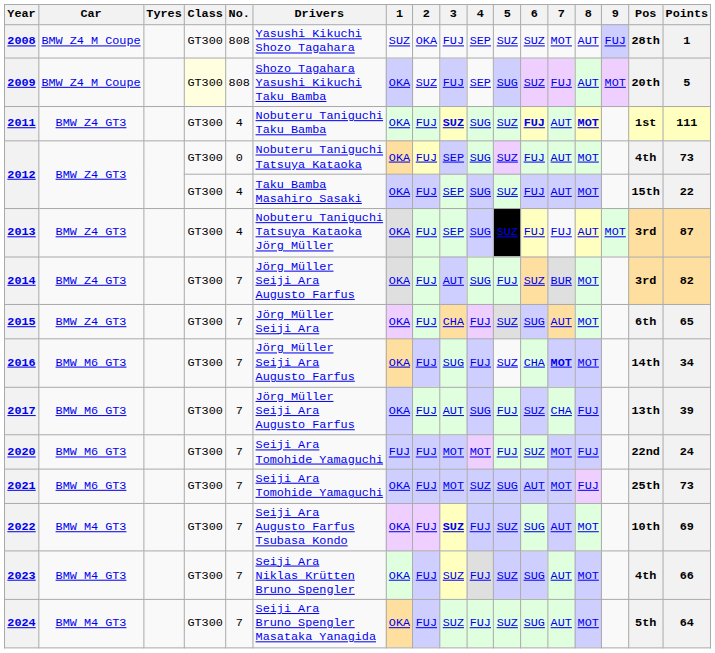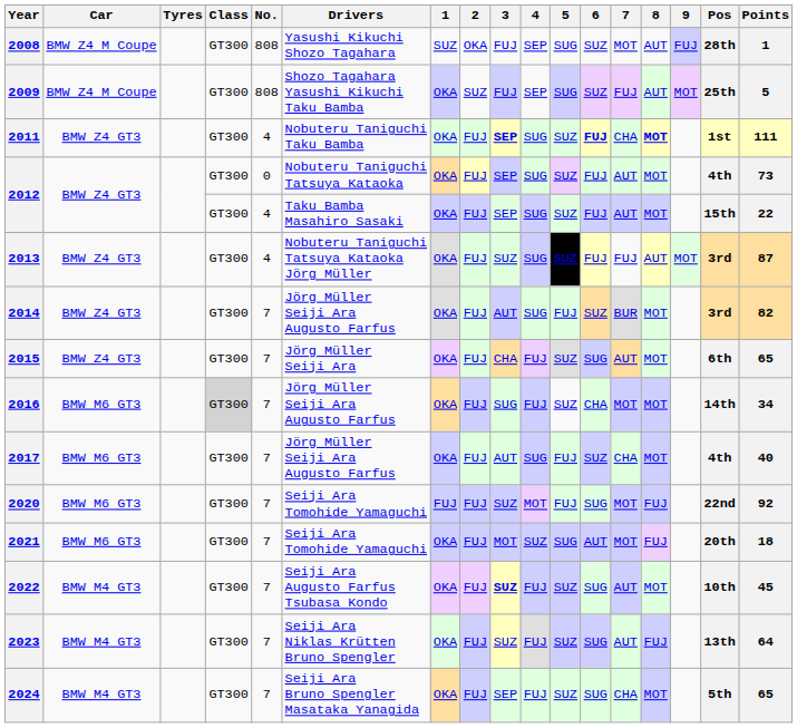2008 | 5: SUZ -> SUG
2009 | Class: lightyellow background -> no background
2009 | Pos: 20th -> 25th
2011 | 3: SUZ -> SEP
2011 | 7: AUT -> CHA
2013 | 3: SEP -> SUZ
2016 | Class: no background -> lightgrey background
2016 | 7: bold -> normal
2017 | 8: FUJ -> MOT
2017 | Pos: 13th -> 4th
2017 | Points: 39 -> 40
2020 | 3: MOT -> SUZ
2020 | 6: SUZ -> SUG
2020 | Points: 24 -> 92
2021 | Pos: 25th -> 20th
2021 | Points: 73 -> 18
2022 | Points: 69 -> 45
2023 | 8: MOT -> FUJ
2023 | Pos: 4th -> 13th
2023 | Points: 66 -> 64
2024 | 3: SUZ -> SEP
2024 | 7: AUT -> CHA
2024 | Points: 64 -> 65
